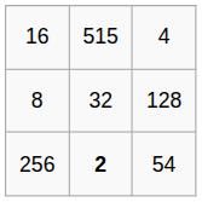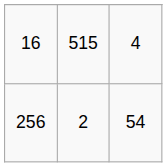- row: 8 | 32 | 128
256 | column 2: bold -> normal
